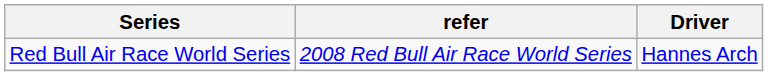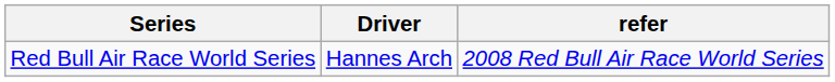columns swapped: Driver <-> refer
